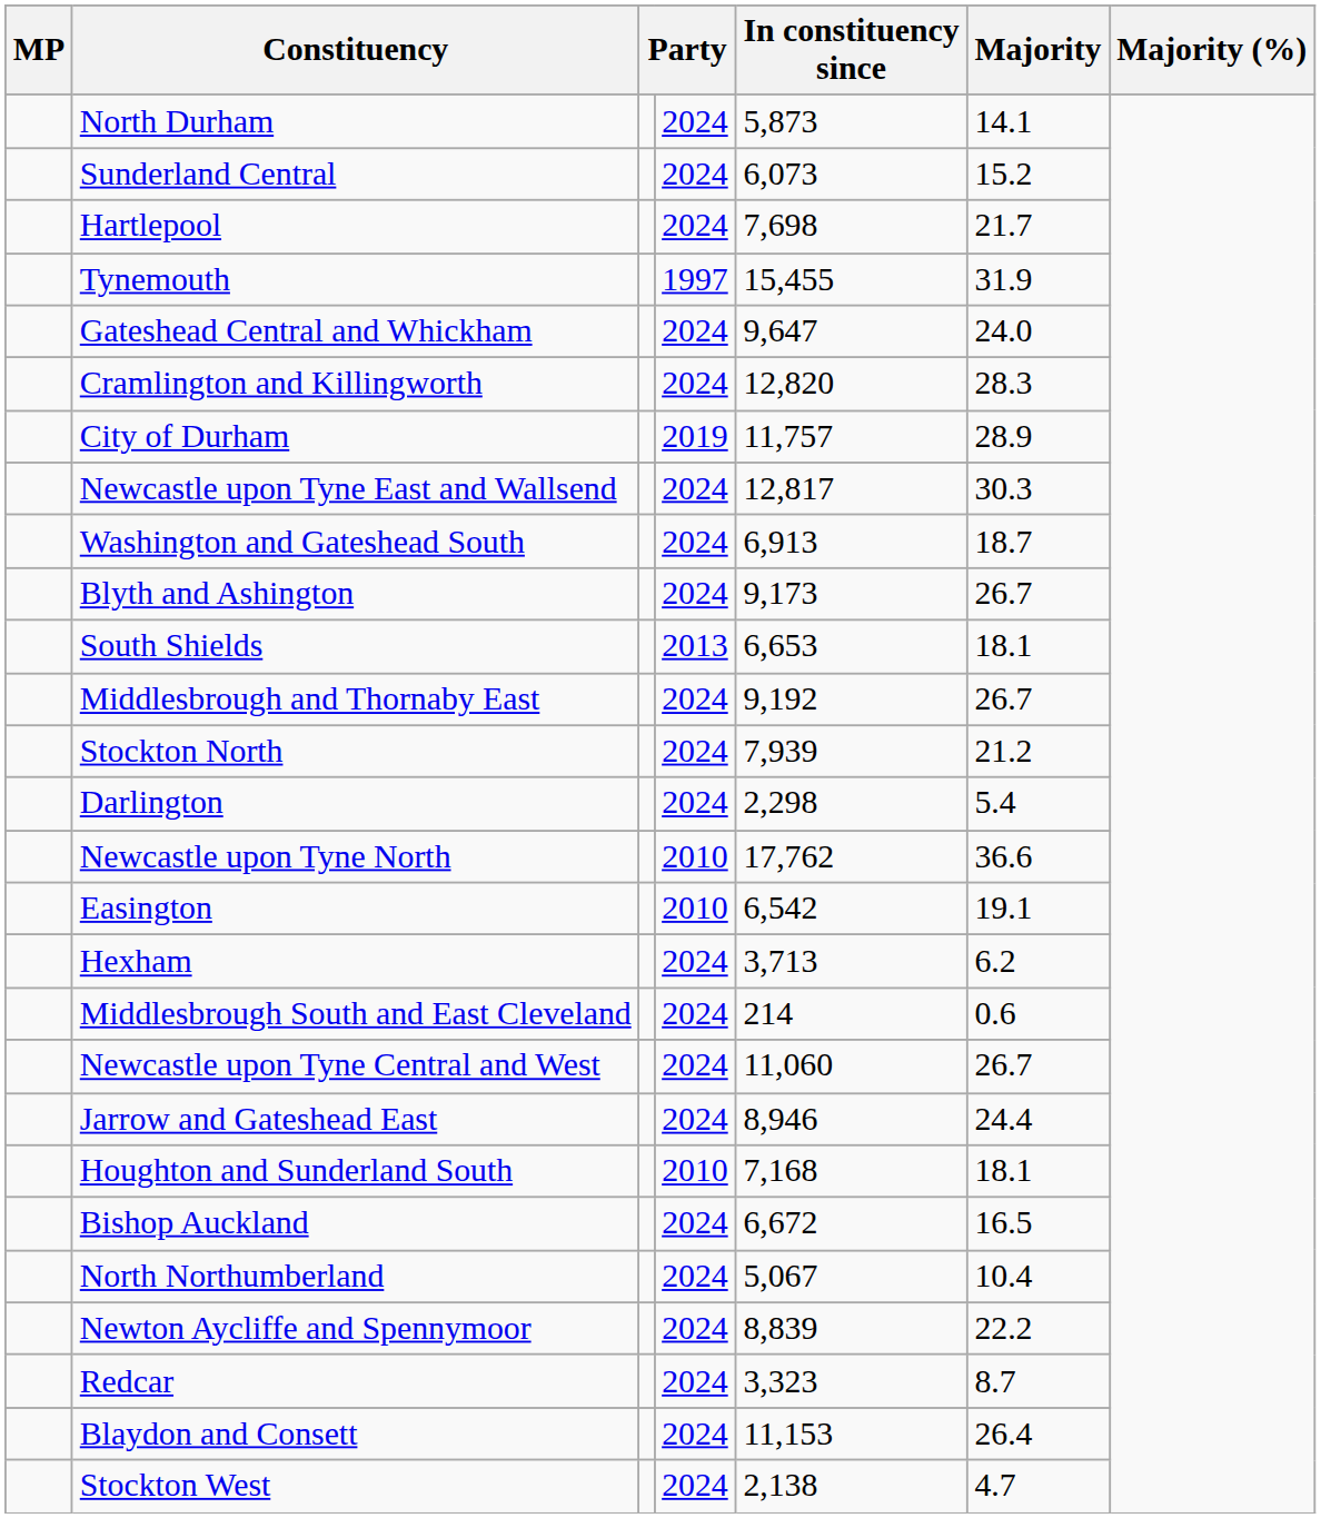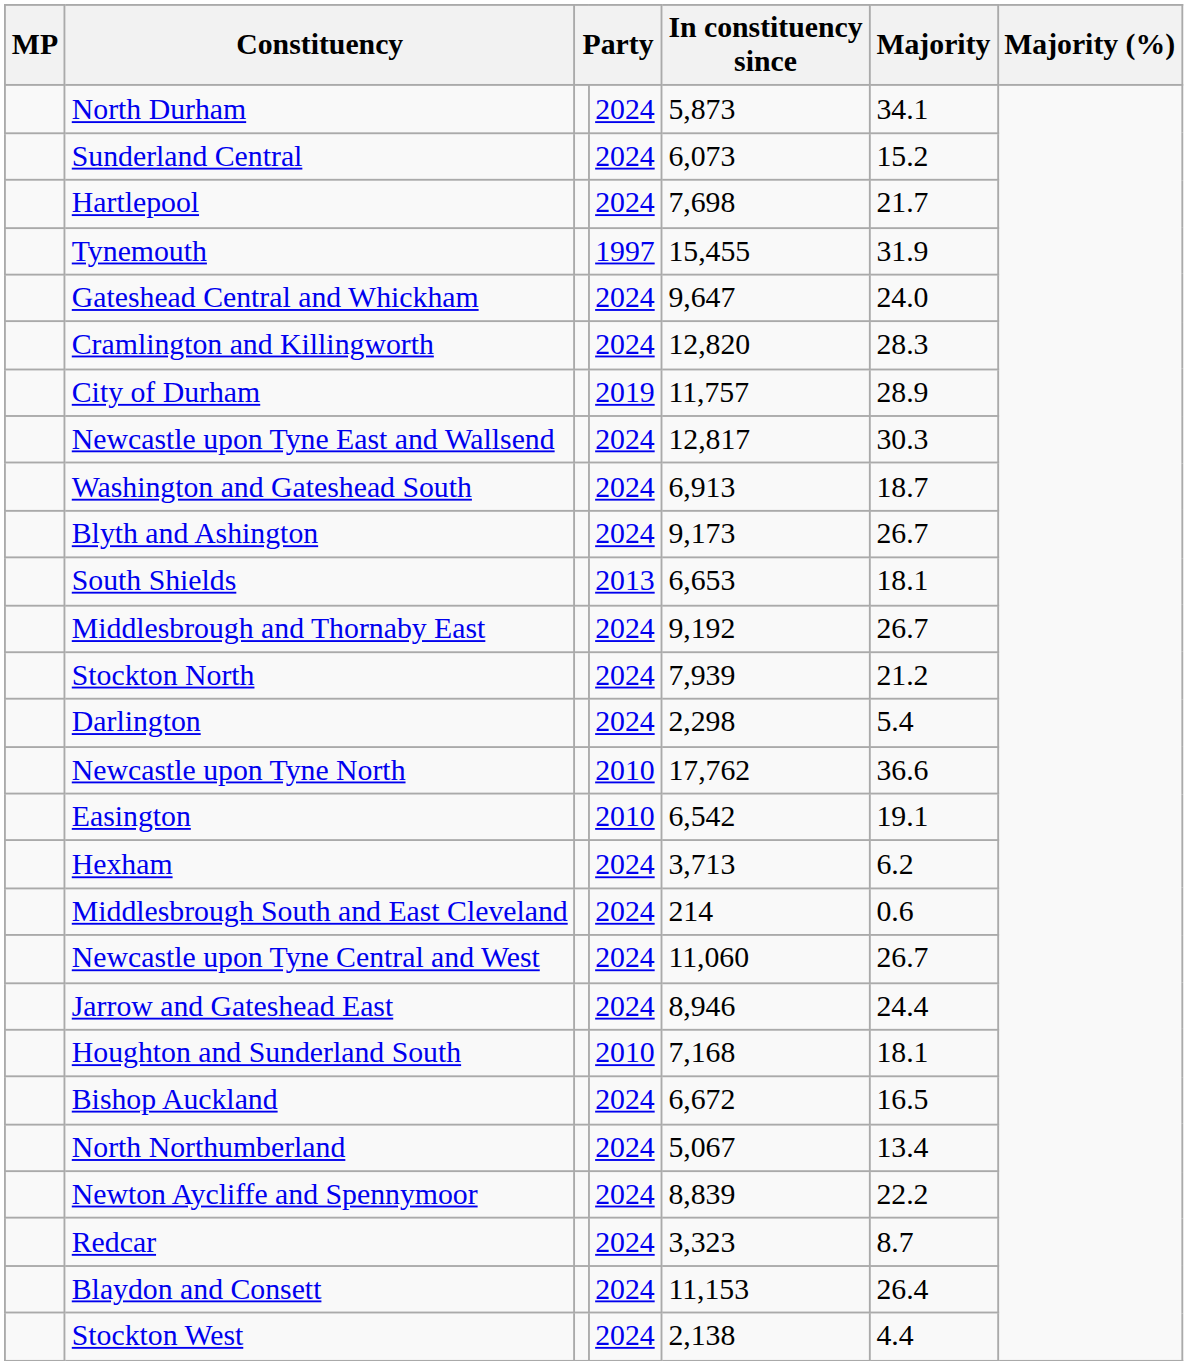North Durham | Majority: 14.1 -> 34.1
North Northumberland | Majority: 10.4 -> 13.4
Stockton West | Majority: 4.7 -> 4.4
